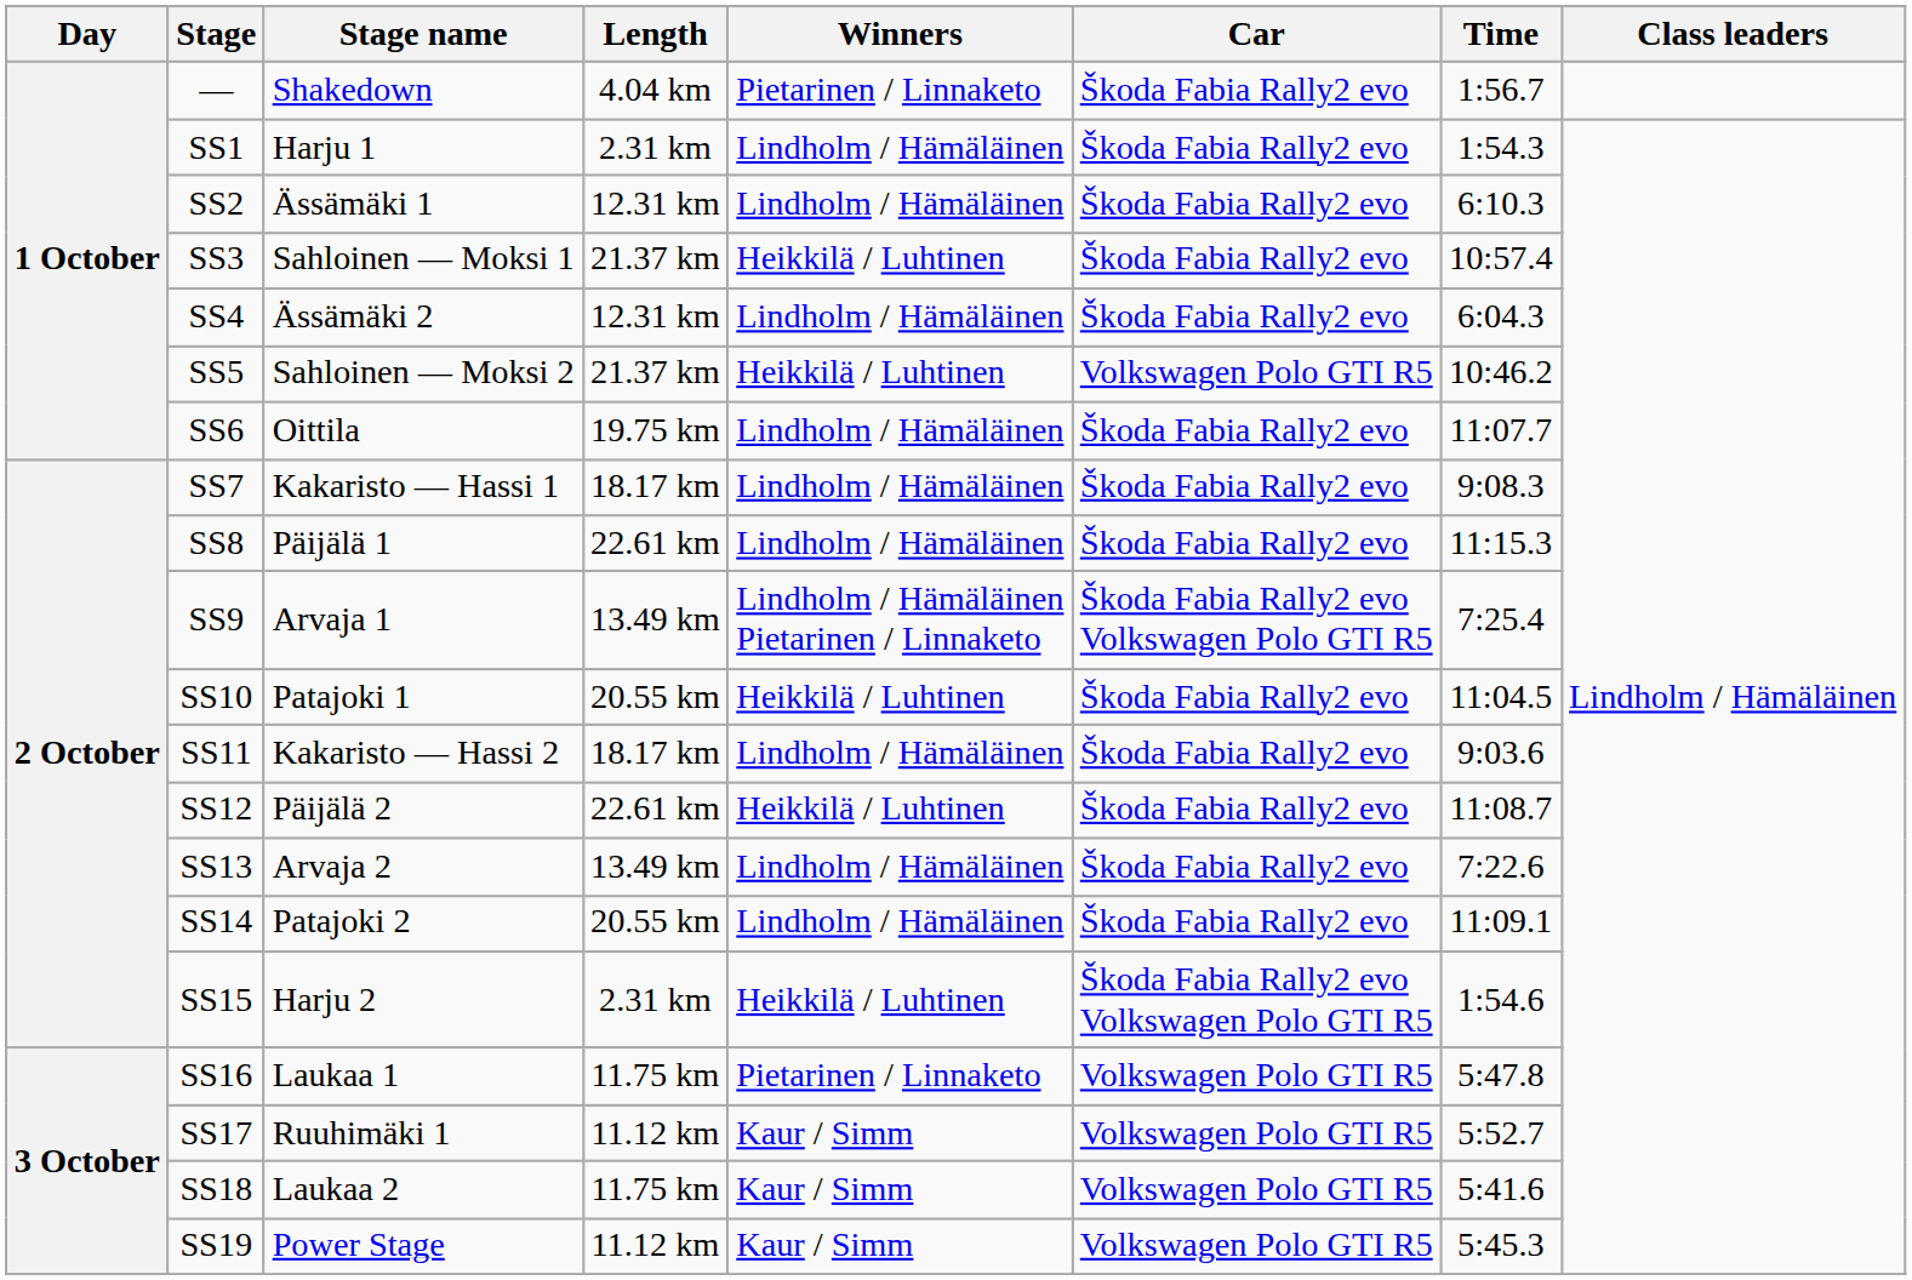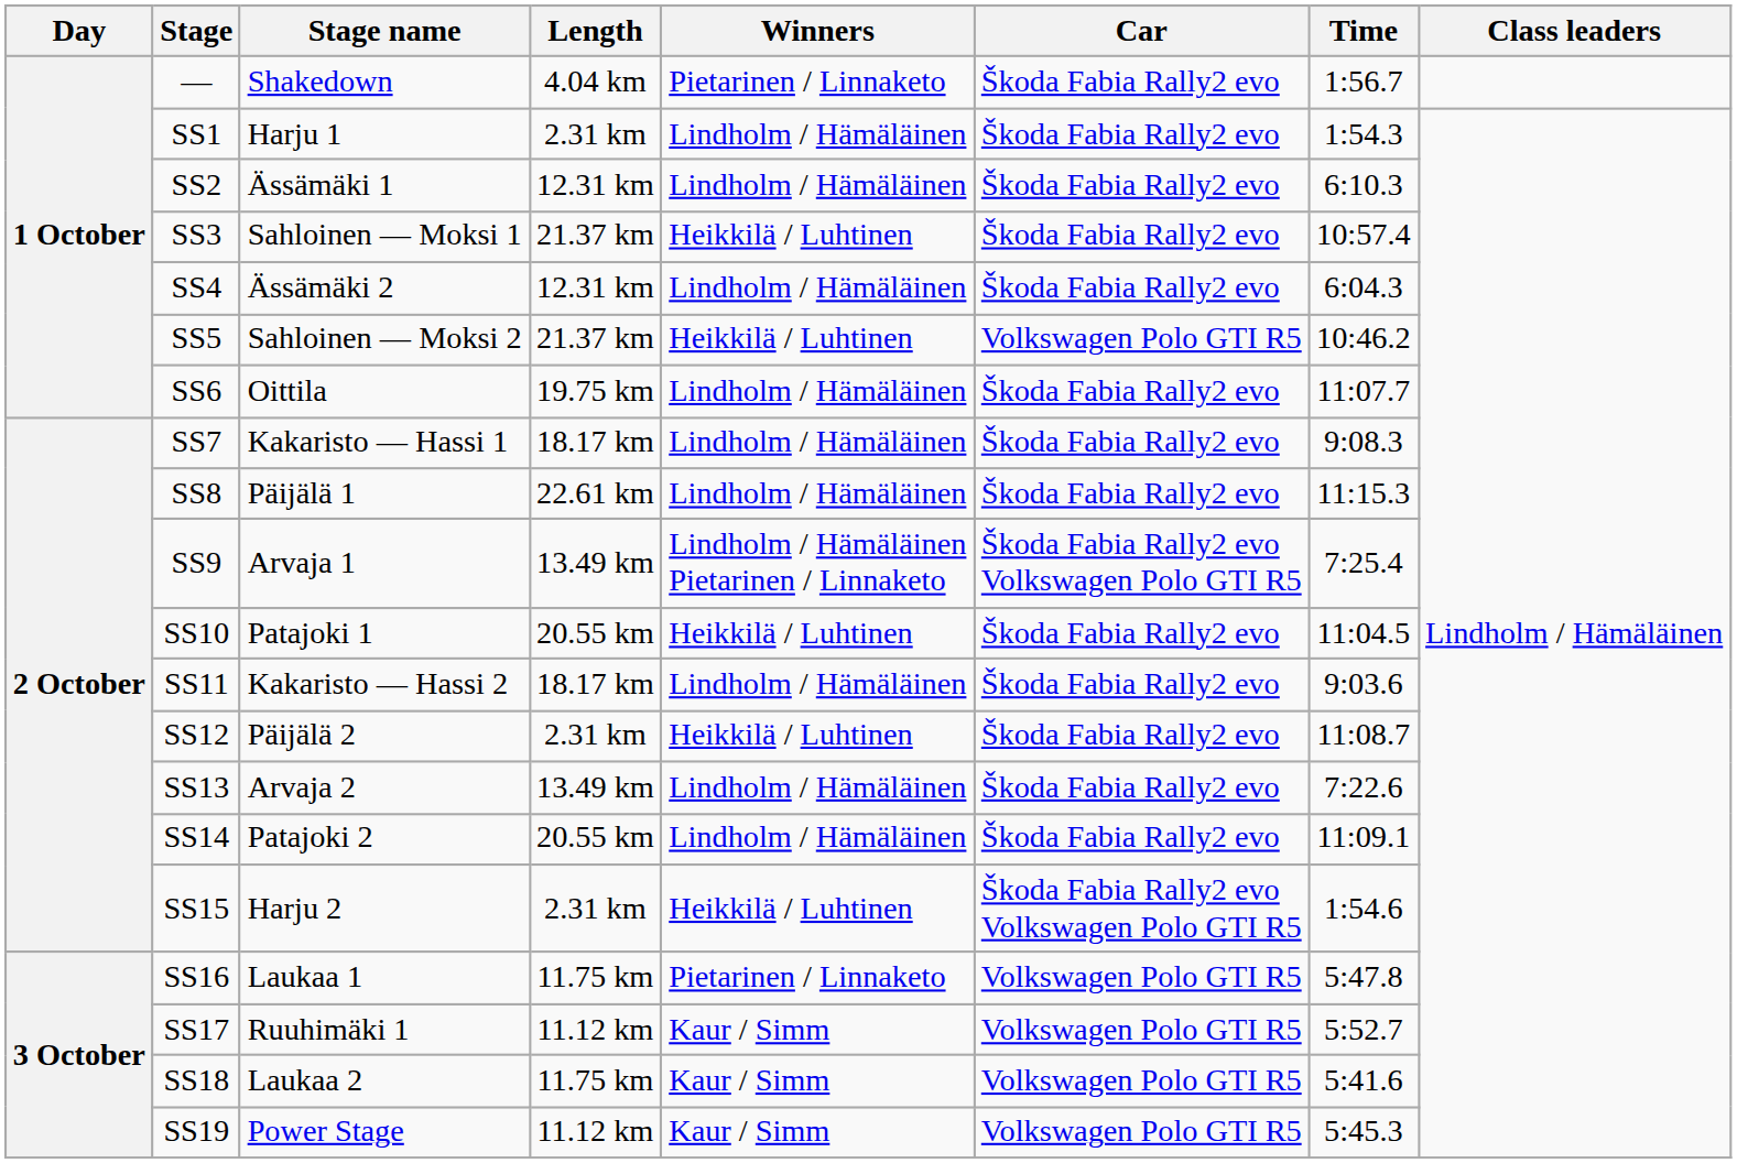SS12 | Length: 22.61 km -> 2.31 km
